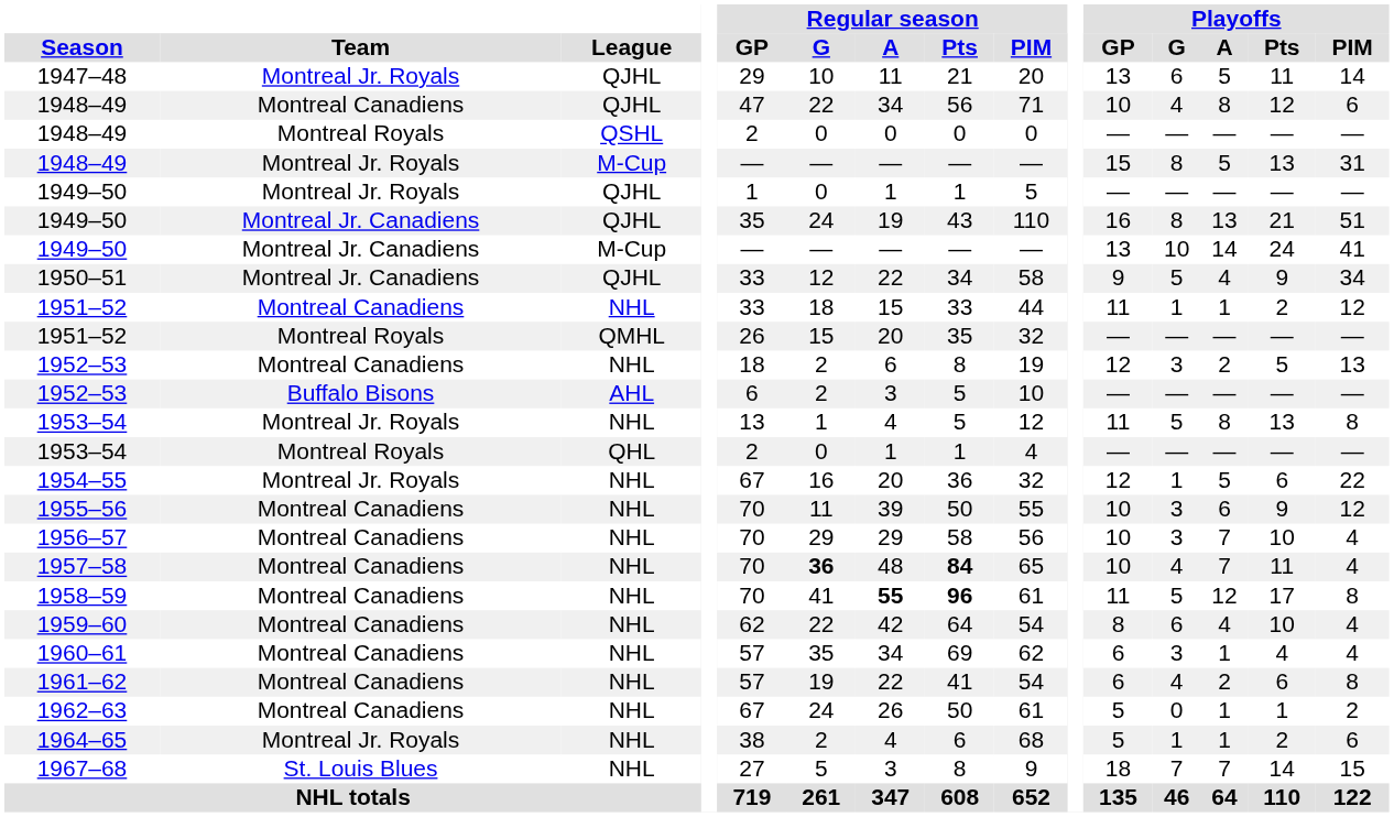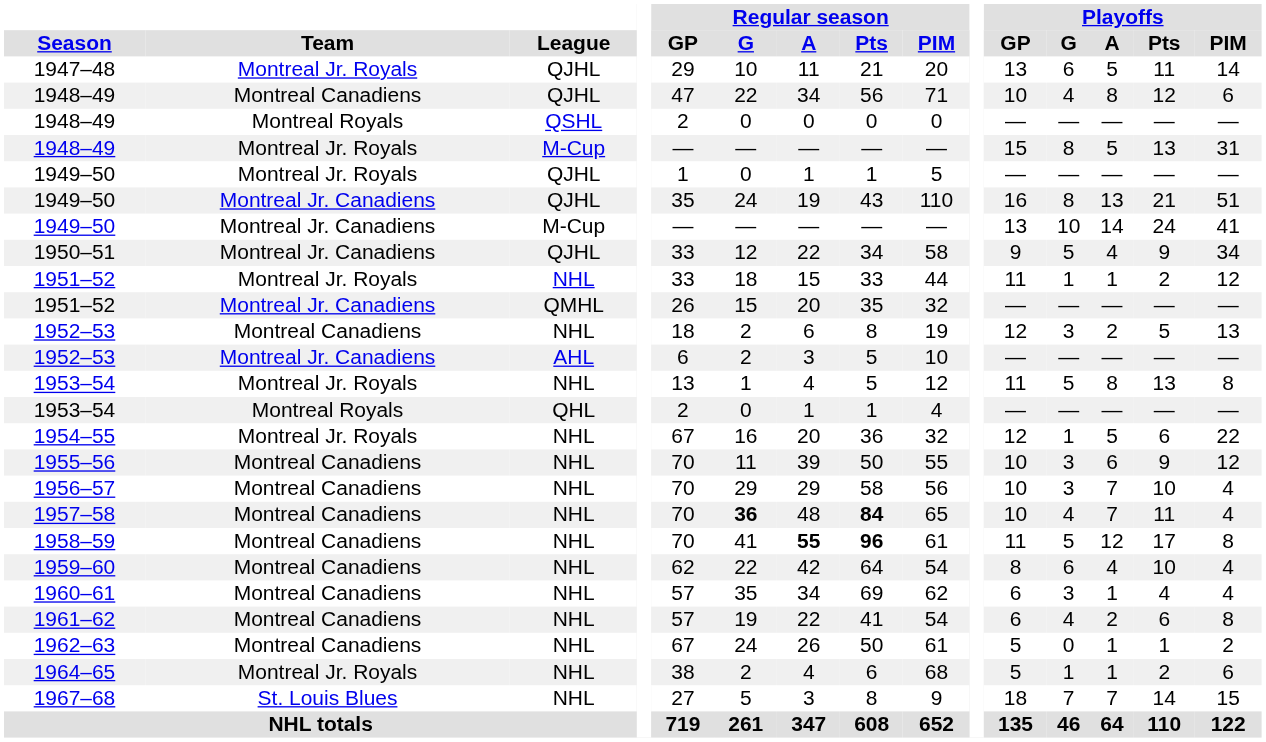1951–52 / NHL | Team: Montreal Canadiens -> Montreal Jr. Royals
1951–52 / QMHL | Team: Montreal Royals -> Montreal Jr. Canadiens
1952–53 / AHL | Team: Buffalo Bisons -> Montreal Jr. Canadiens
